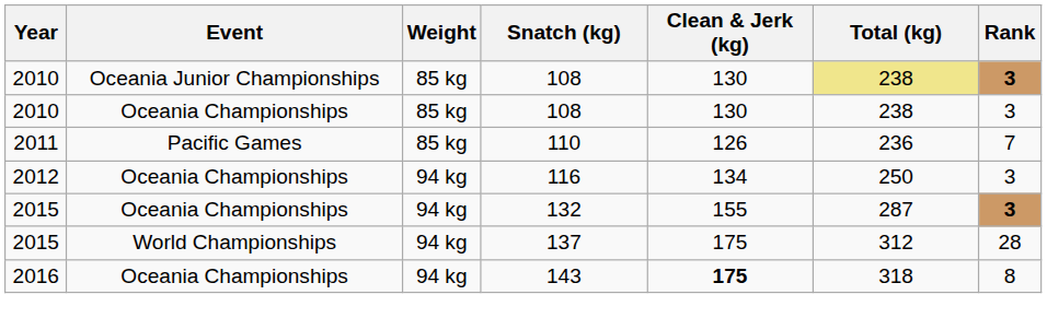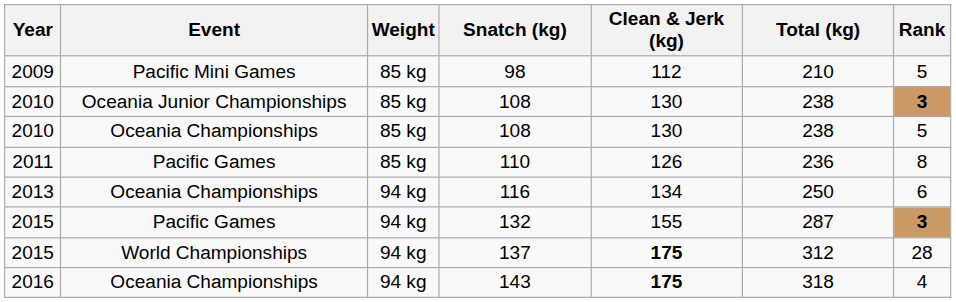+ row: 2009 | Pacific Mini Games | 85 kg | 98 | 112 | 210 | 5
Oceania Junior Championships / 108 | Total (kg): khaki background -> no background
Oceania Championships / 108 | Rank: 3 -> 5
110 | Rank: 7 -> 8
116 | Year: 2012 -> 2013
116 | Rank: 3 -> 6
+ row: 2015 | Pacific Games | 94 kg | 132 | 155 | 287 | 3
- row: 2015 | Oceania Championships | 94 kg | 132 | 155 | 287 | 3
137 | Clean & Jerk (kg): normal -> bold
143 | Rank: 8 -> 4
